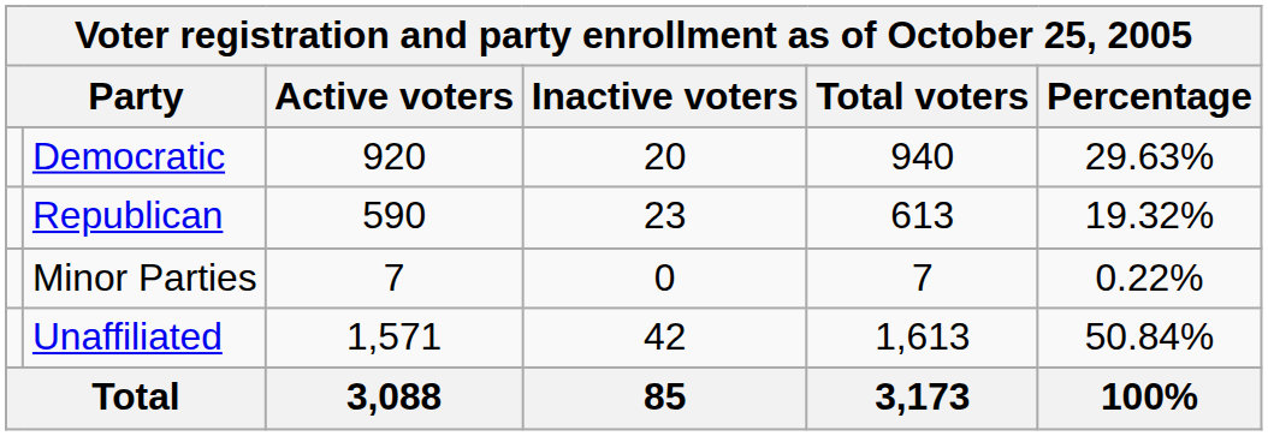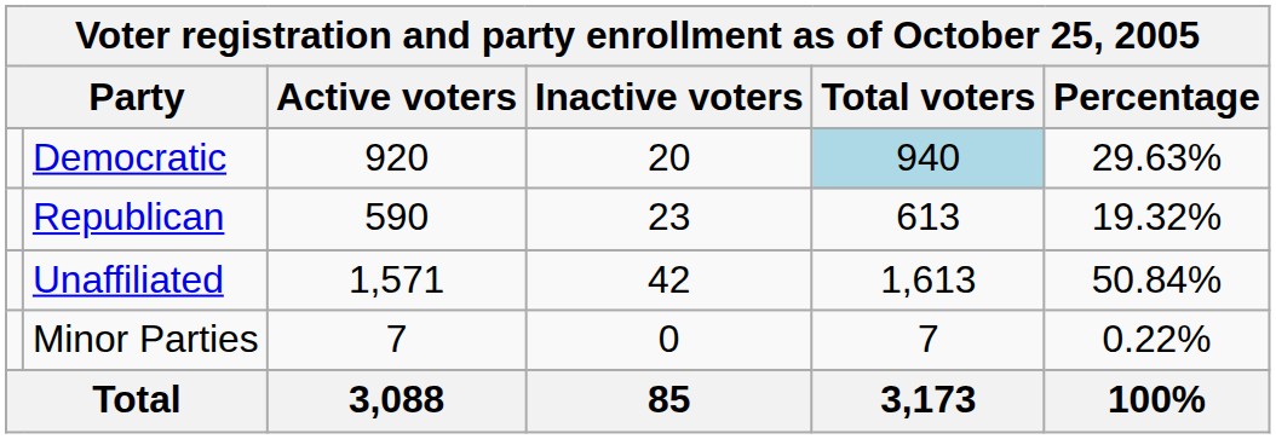Democratic | Total voters: no background -> lightblue background
rows swapped: Unaffiliated <-> Minor Parties
